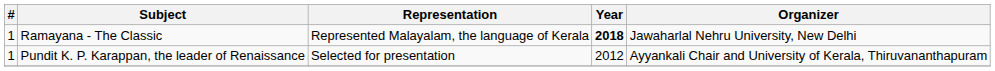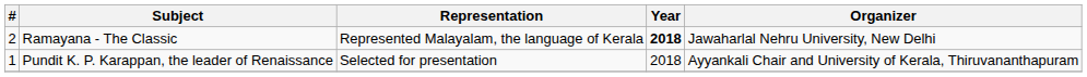Ramayana - The Classic | #: 1 -> 2
Pundit K. P. Karappan, the leader of Renaissance | Year: 2012 -> 2018
